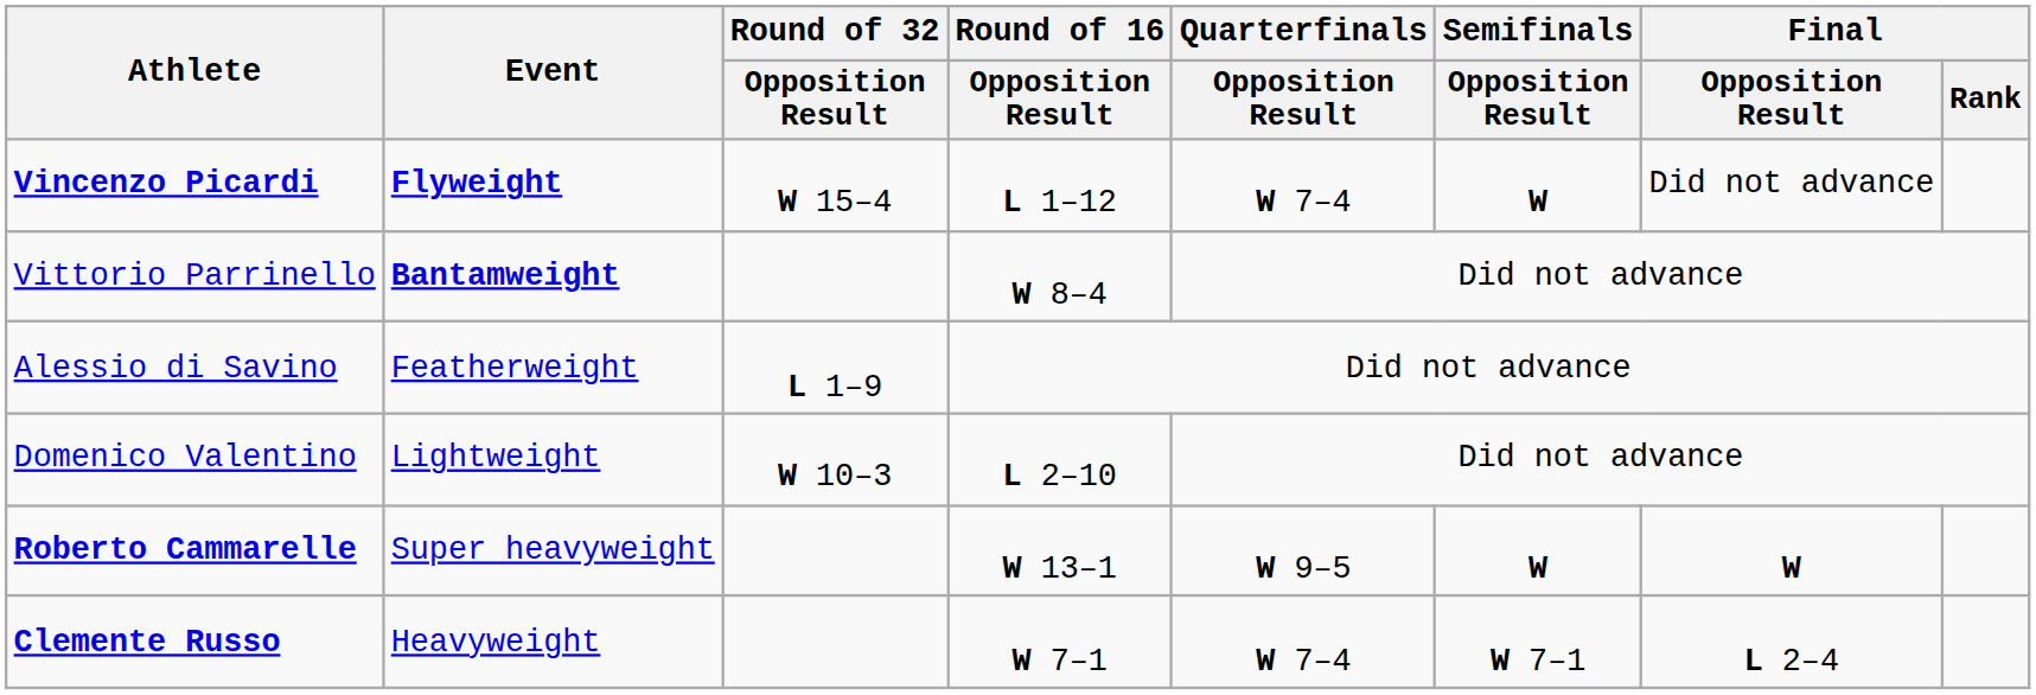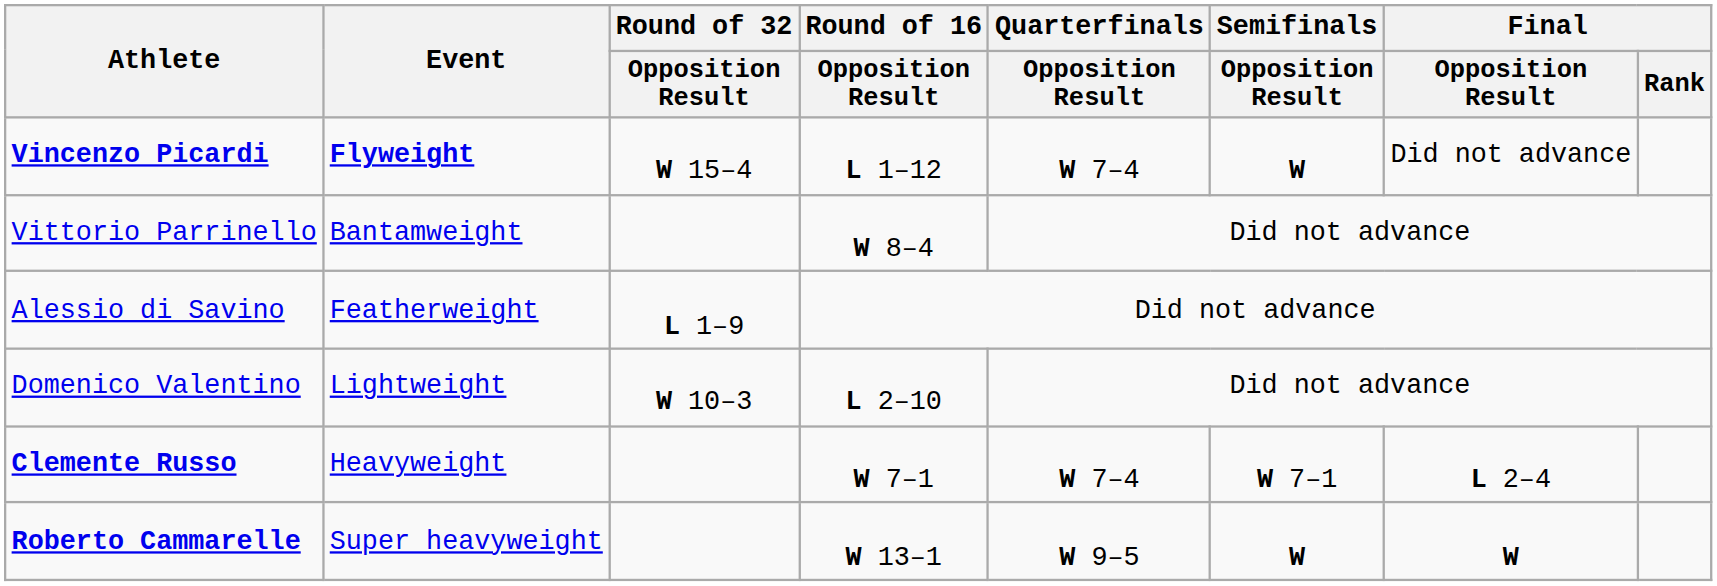Vittorio Parrinello | Event: bold -> normal
rows swapped: Clemente Russo <-> Roberto Cammarelle
